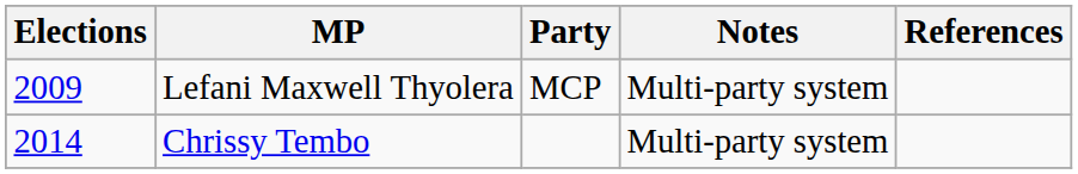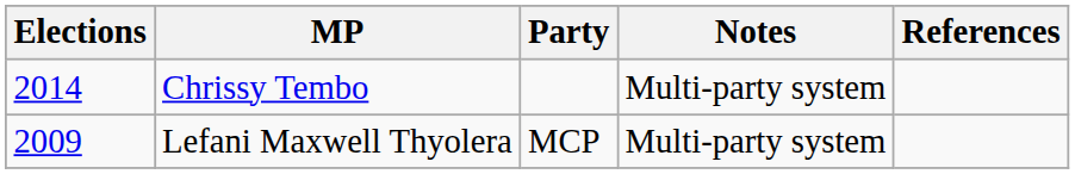rows swapped: Lefani Maxwell Thyolera <-> Chrissy Tembo
